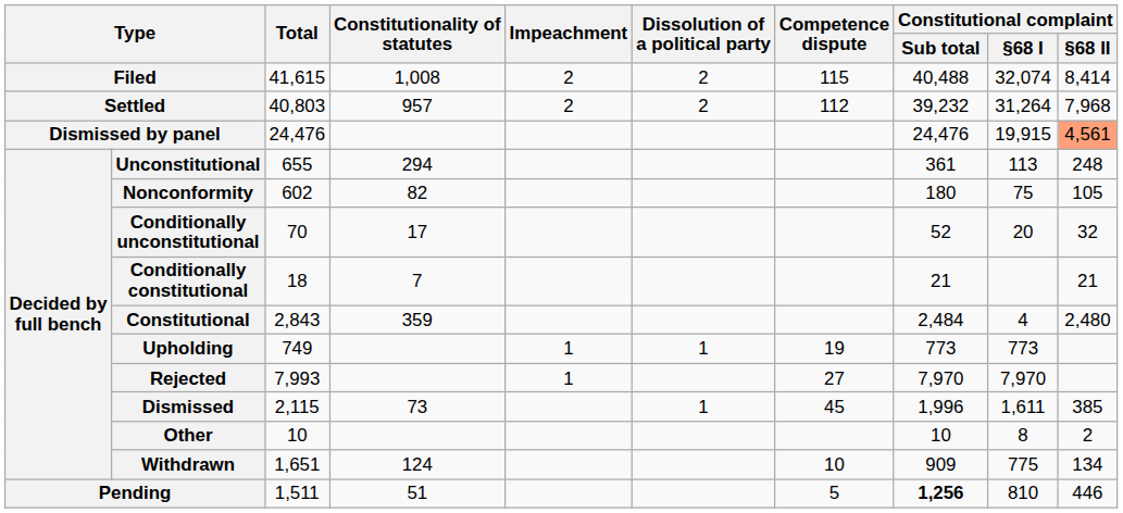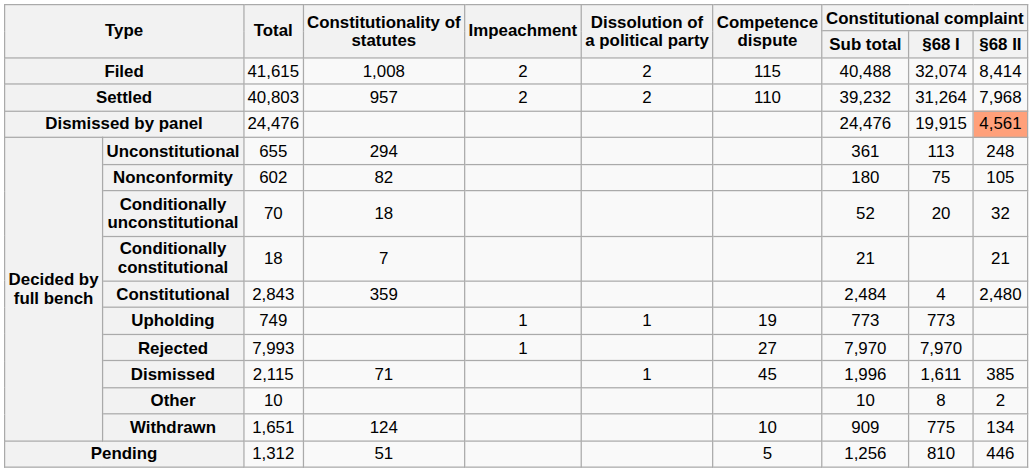Settled | Competence dispute: 112 -> 110
Conditionally unconstitutional | Constitutionality of statutes: 17 -> 18
Dismissed | Constitutionality of statutes: 73 -> 71
Pending | Total: 1,511 -> 1,312
Pending | Constitutional complaint / Sub total: bold -> normal
